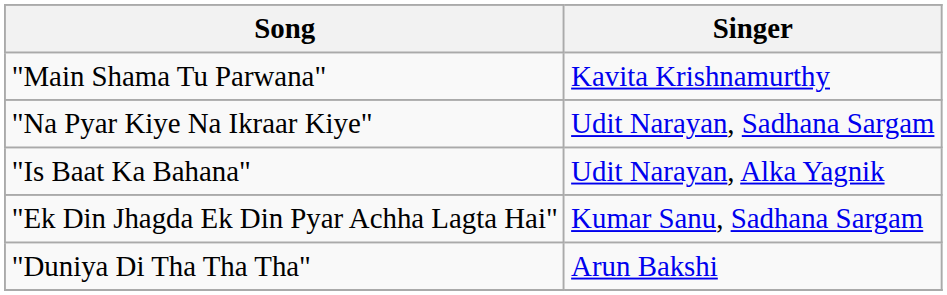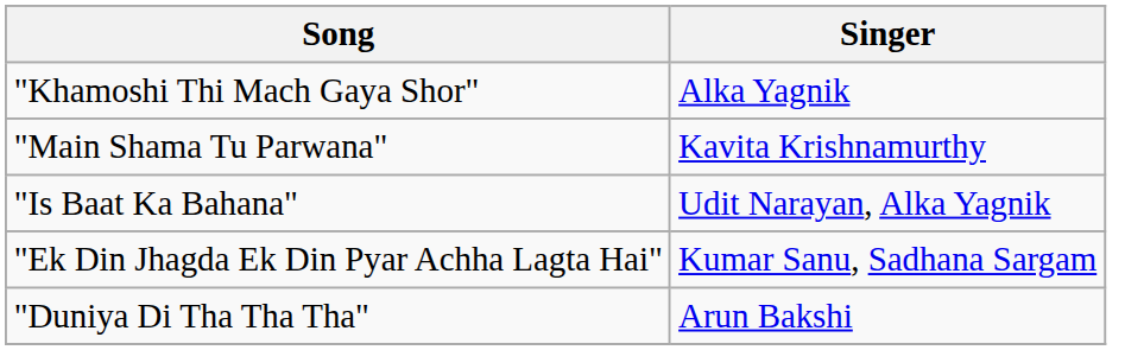+ row: "Khamoshi Thi Mach Gaya Shor" | Alka Yagnik
- row: "Na Pyar Kiye Na Ikraar Kiye" | Udit Narayan, Sadhana Sargam
